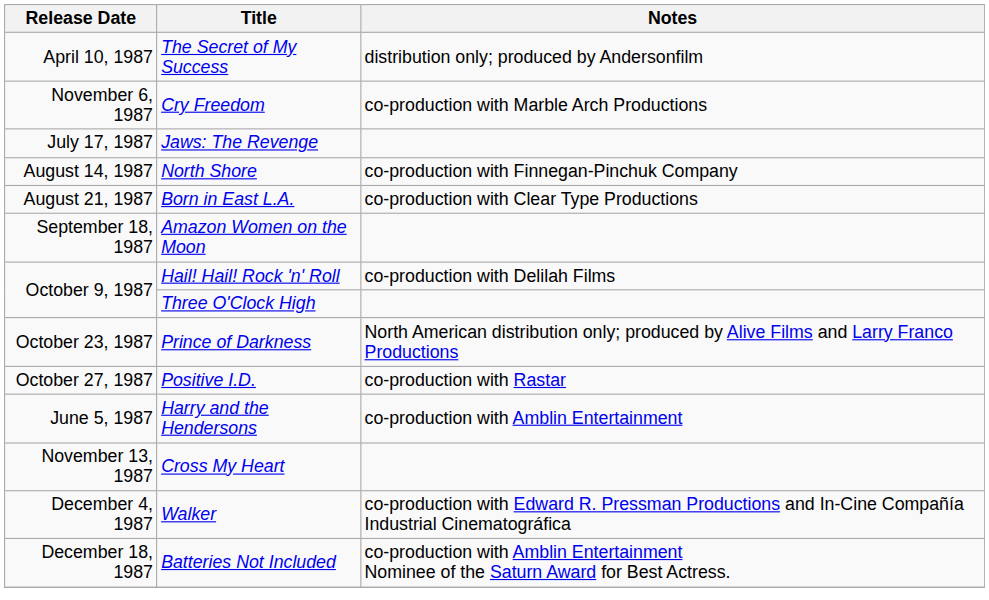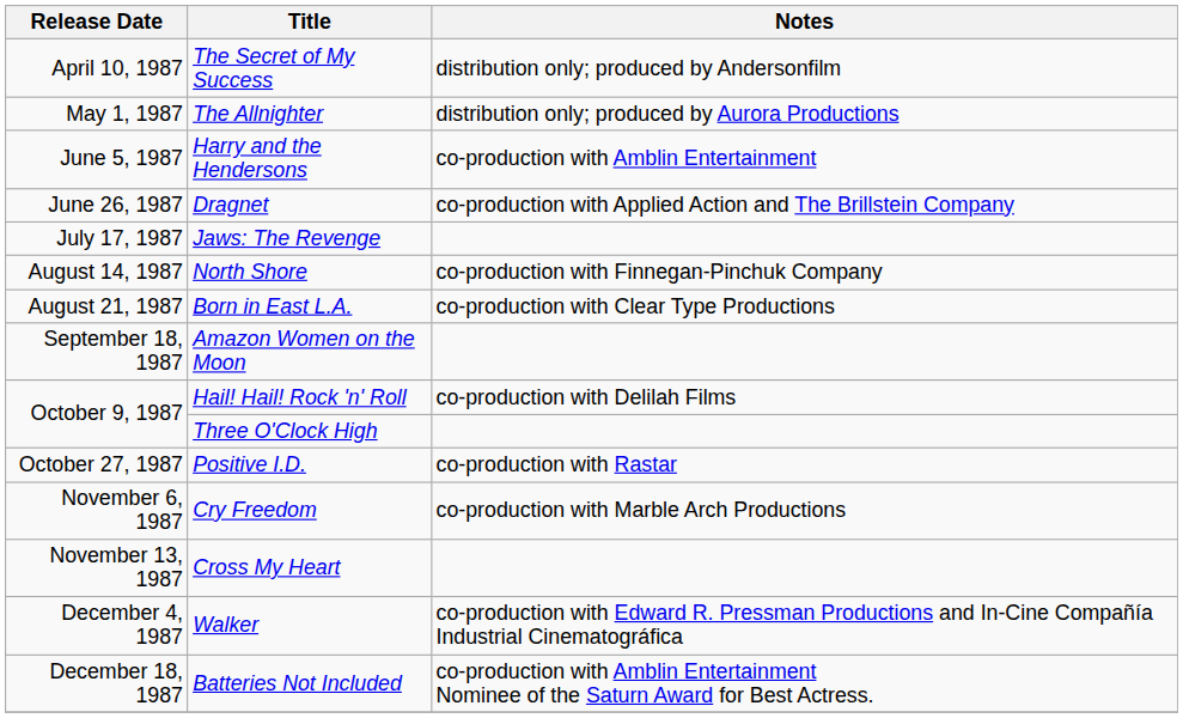+ row: May 1, 1987 | The Allnighter | distribution only; produced by Aurora Productions
rows swapped: Harry and the Hendersons <-> Cry Freedom
+ row: June 26, 1987 | Dragnet | co-production with Applied Action and The Brillstein Company
- row: October 23, 1987 | Prince of Darkness | North American distribution only; produced by Alive Films and Larry Franco Productions
